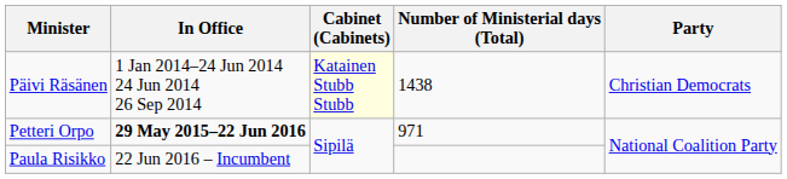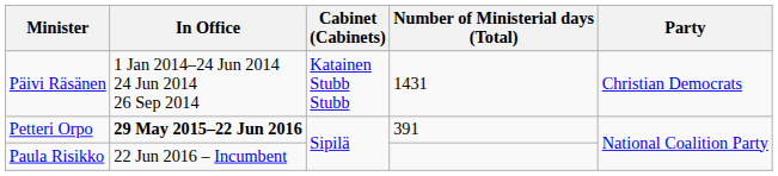Päivi Räsänen | Cabinet (Cabinets): lightyellow background -> no background
Päivi Räsänen | Number of Ministerial days (Total): 1438 -> 1431
Petteri Orpo | Number of Ministerial days (Total): 971 -> 391
